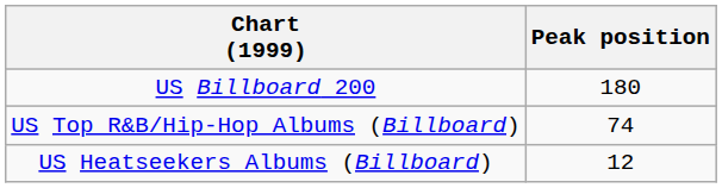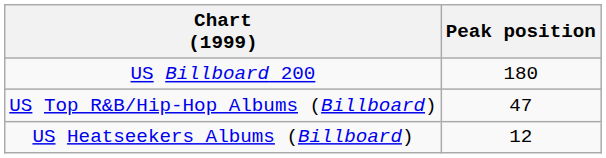US Top R&B/Hip-Hop Albums (Billboard) | Peak position: 74 -> 47
